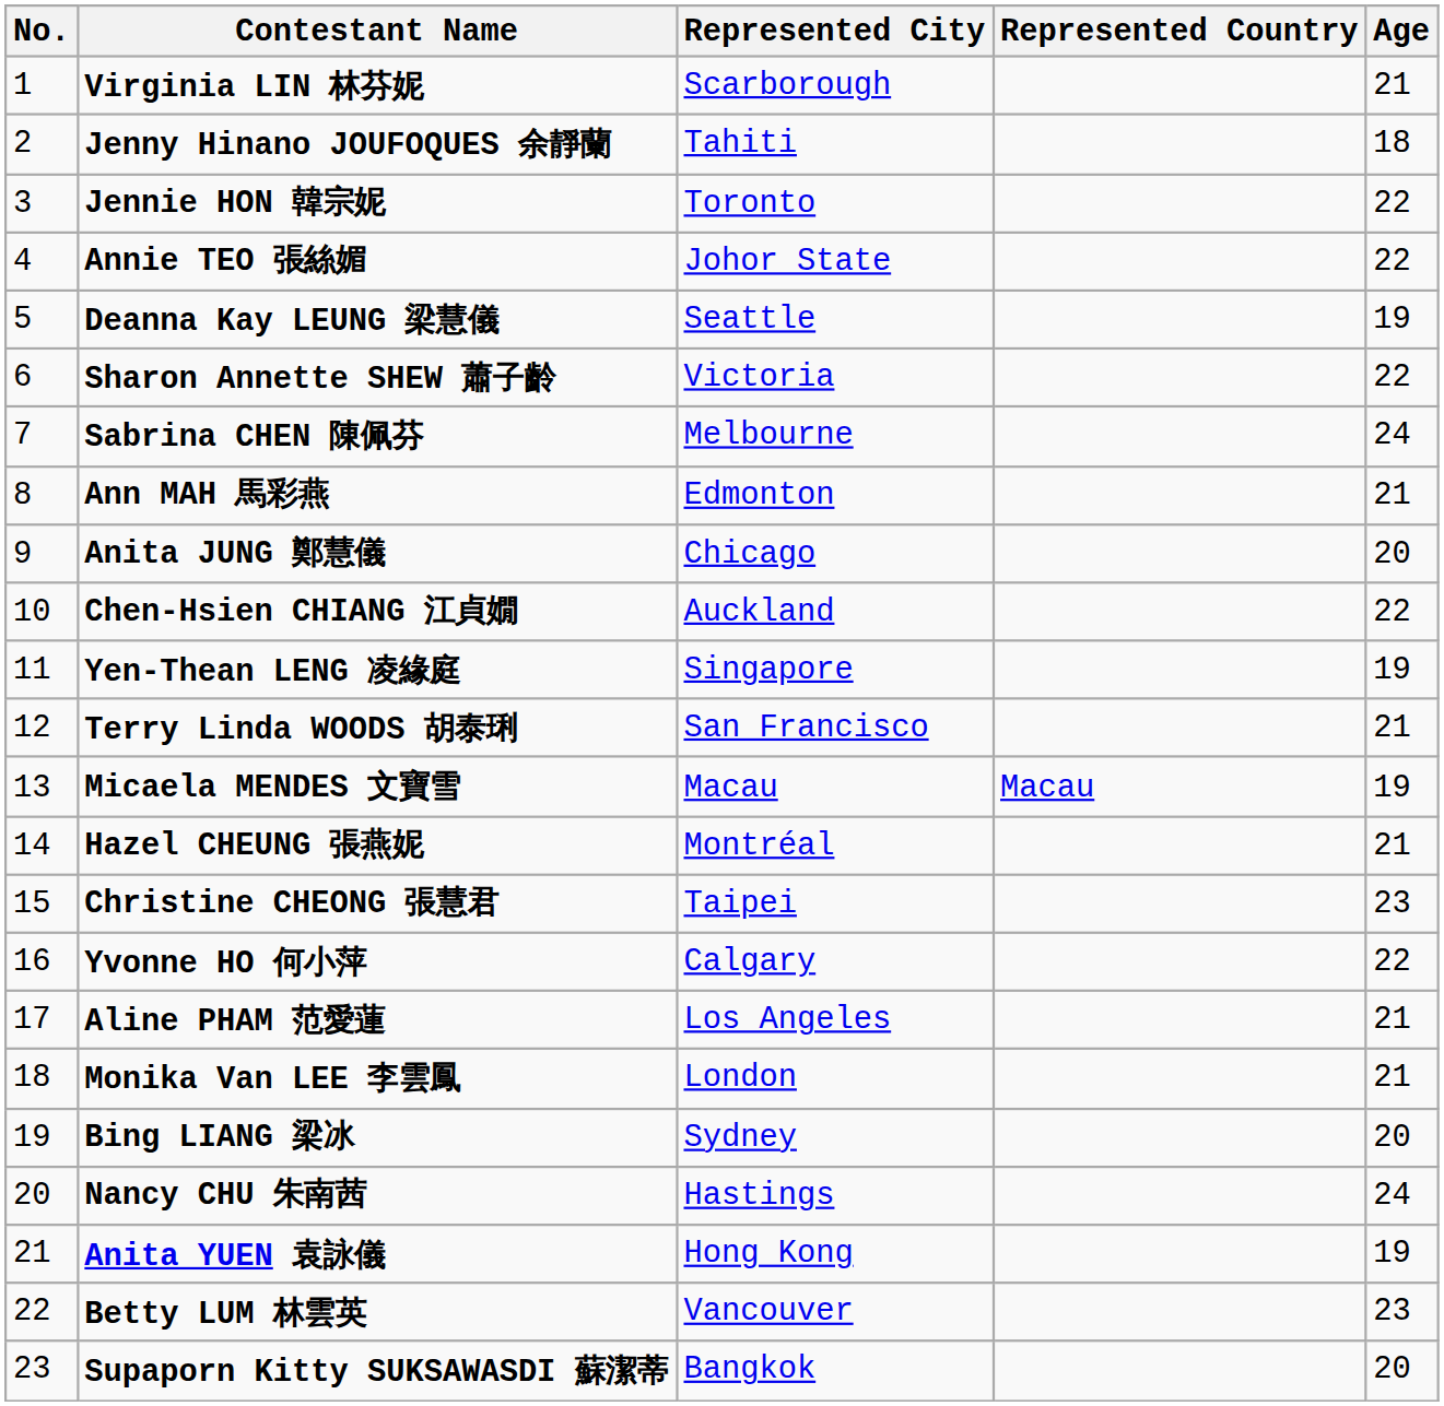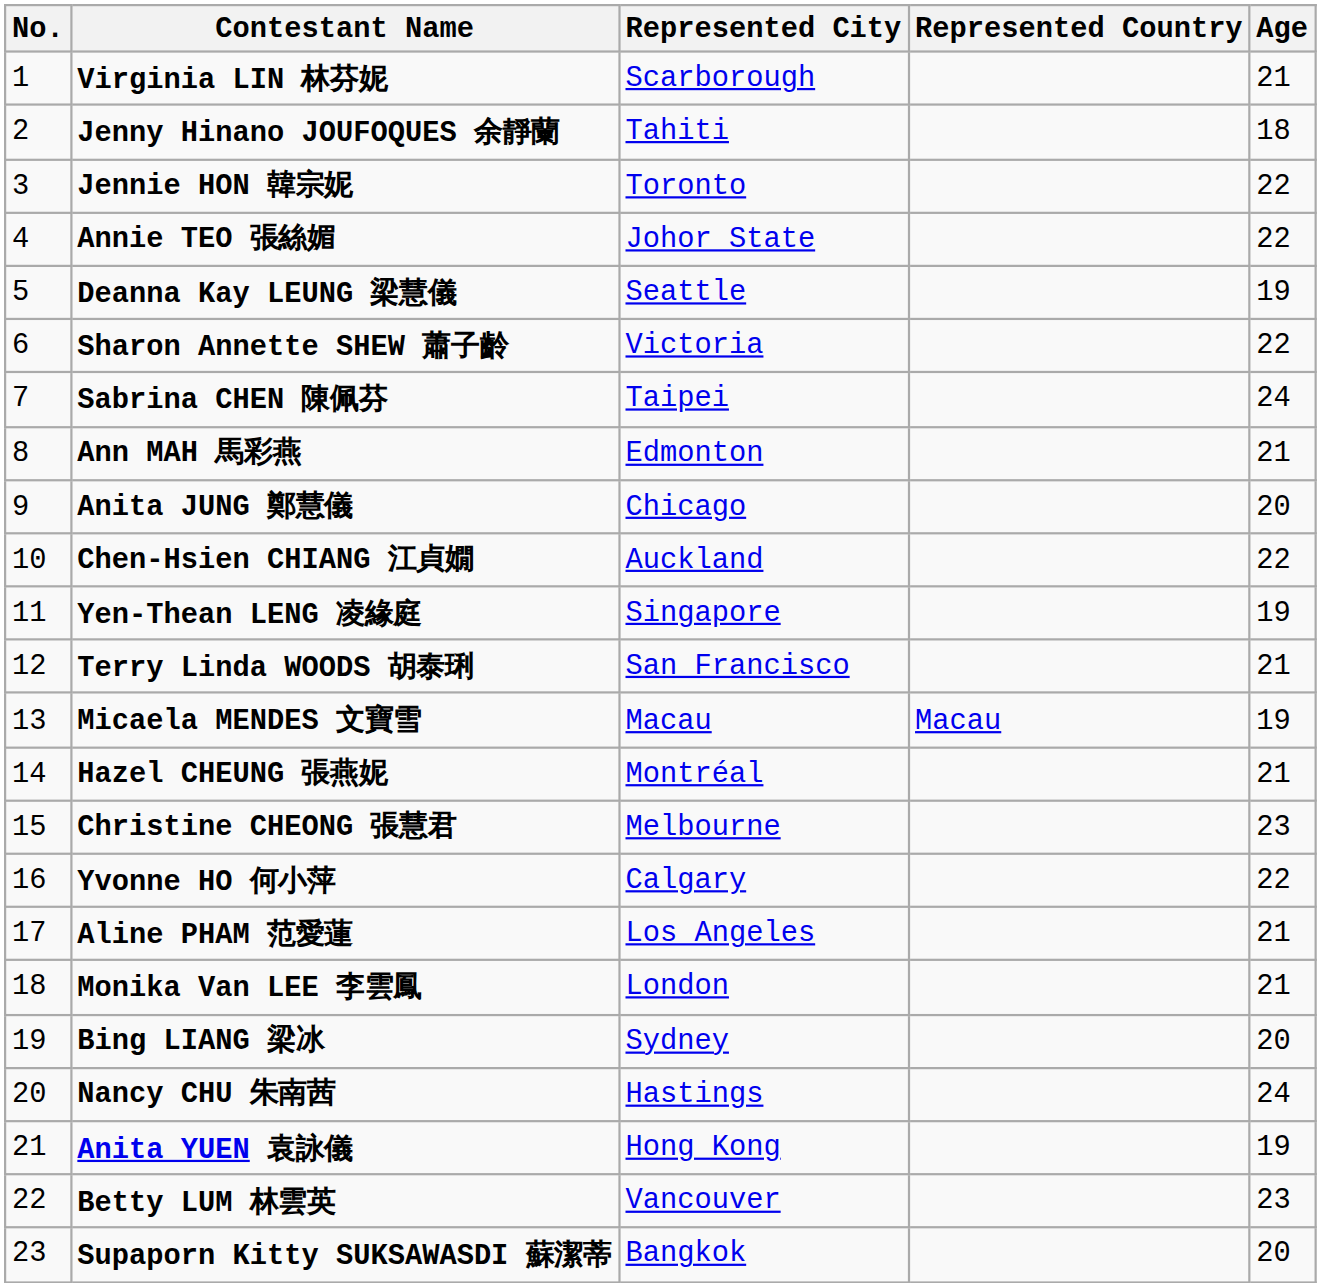Sabrina CHEN 陳佩芬 | Represented City: Melbourne -> Taipei
Christine CHEONG 張慧君 | Represented City: Taipei -> Melbourne
